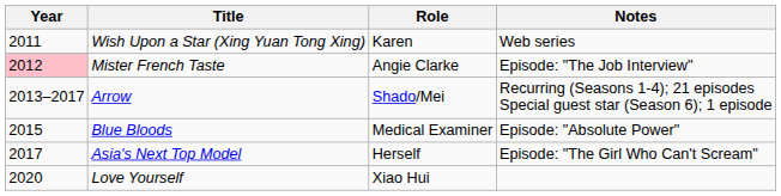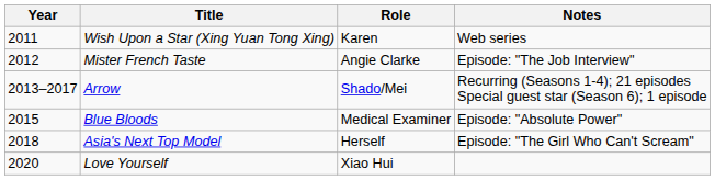Mister French Taste | Year: pink background -> no background
Asia's Next Top Model | Year: 2017 -> 2018
